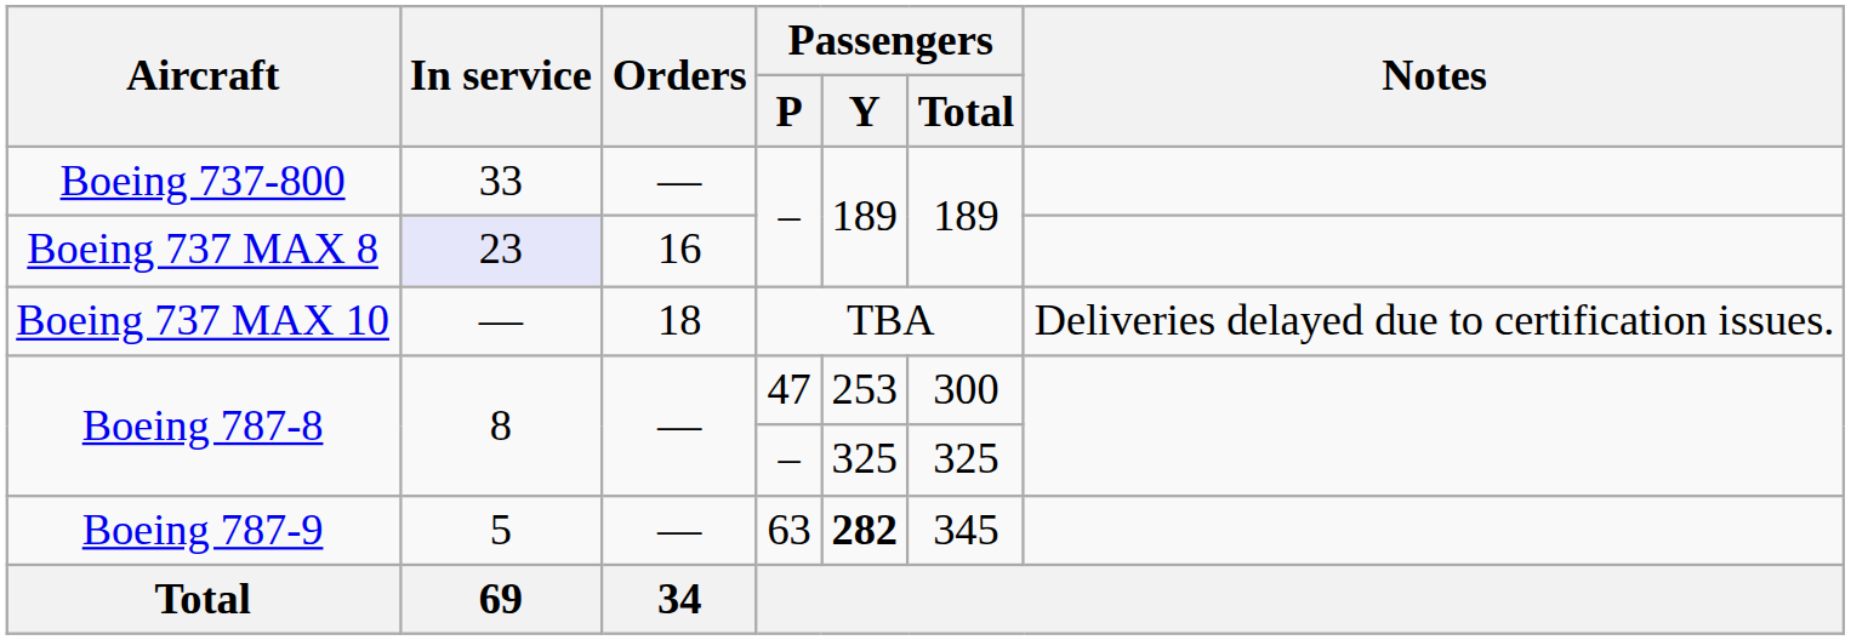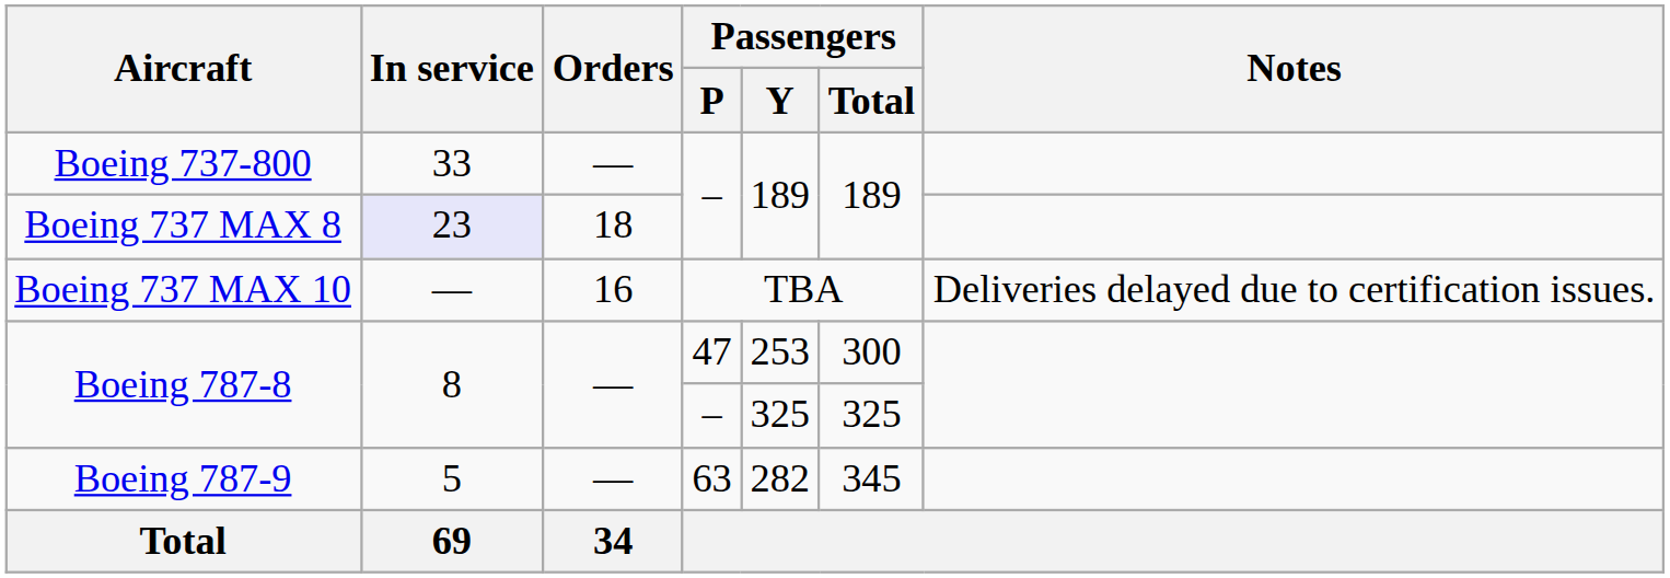Boeing 737 MAX 8 | Orders: 16 -> 18
Boeing 737 MAX 10 | Orders: 18 -> 16
Boeing 787-9 | Passengers / Y: bold -> normal
